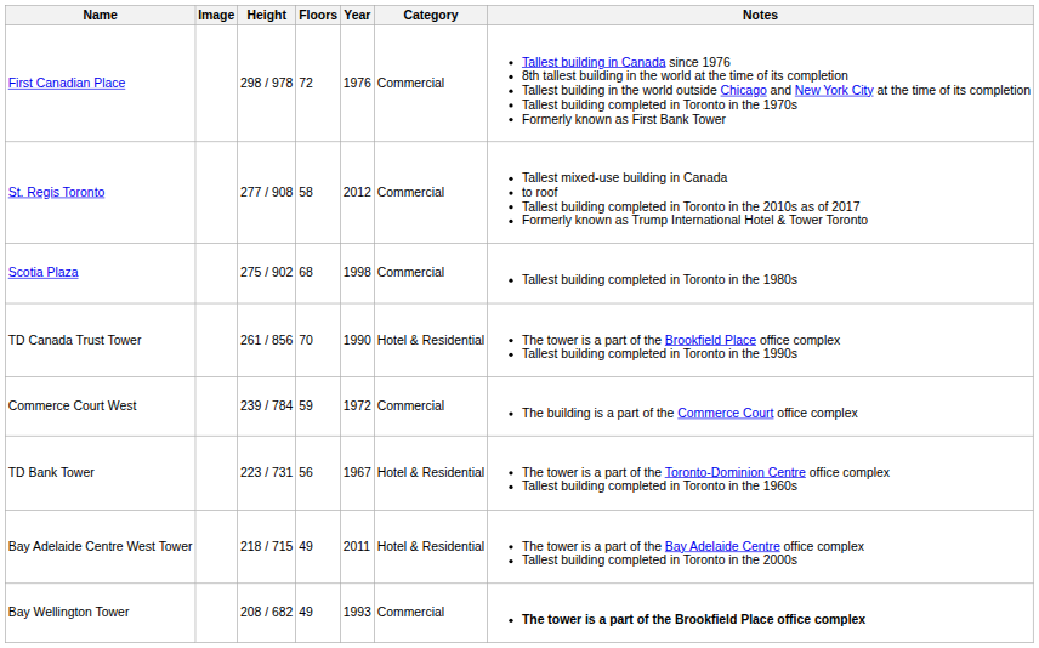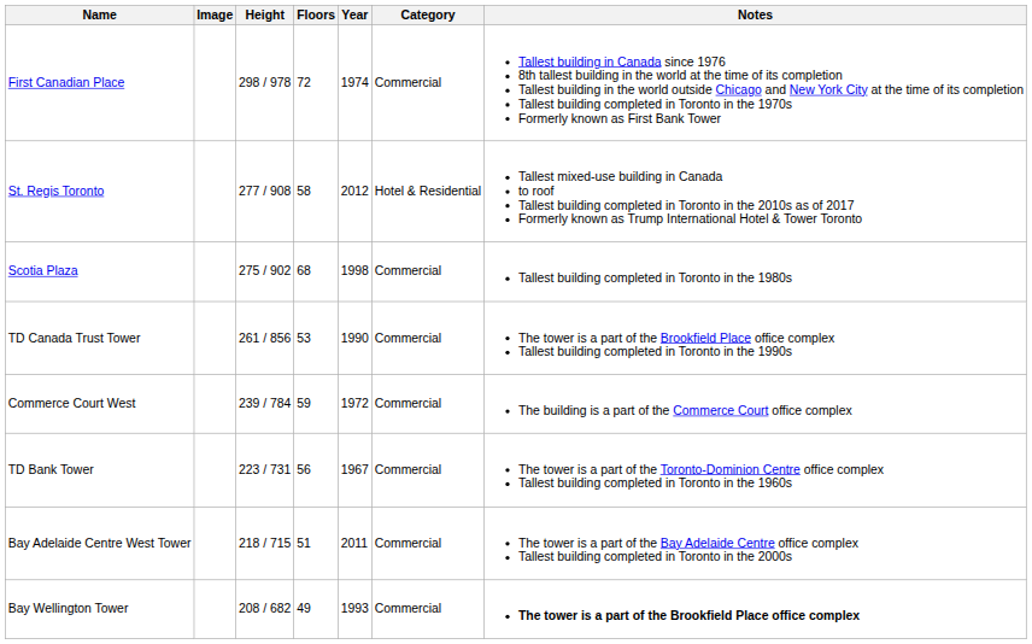First Canadian Place | Year: 1976 -> 1974
St. Regis Toronto | Category: Commercial -> Hotel & Residential
TD Canada Trust Tower | Floors: 70 -> 53
TD Canada Trust Tower | Category: Hotel & Residential -> Commercial
TD Bank Tower | Category: Hotel & Residential -> Commercial
Bay Adelaide Centre West Tower | Floors: 49 -> 51
Bay Adelaide Centre West Tower | Category: Hotel & Residential -> Commercial
